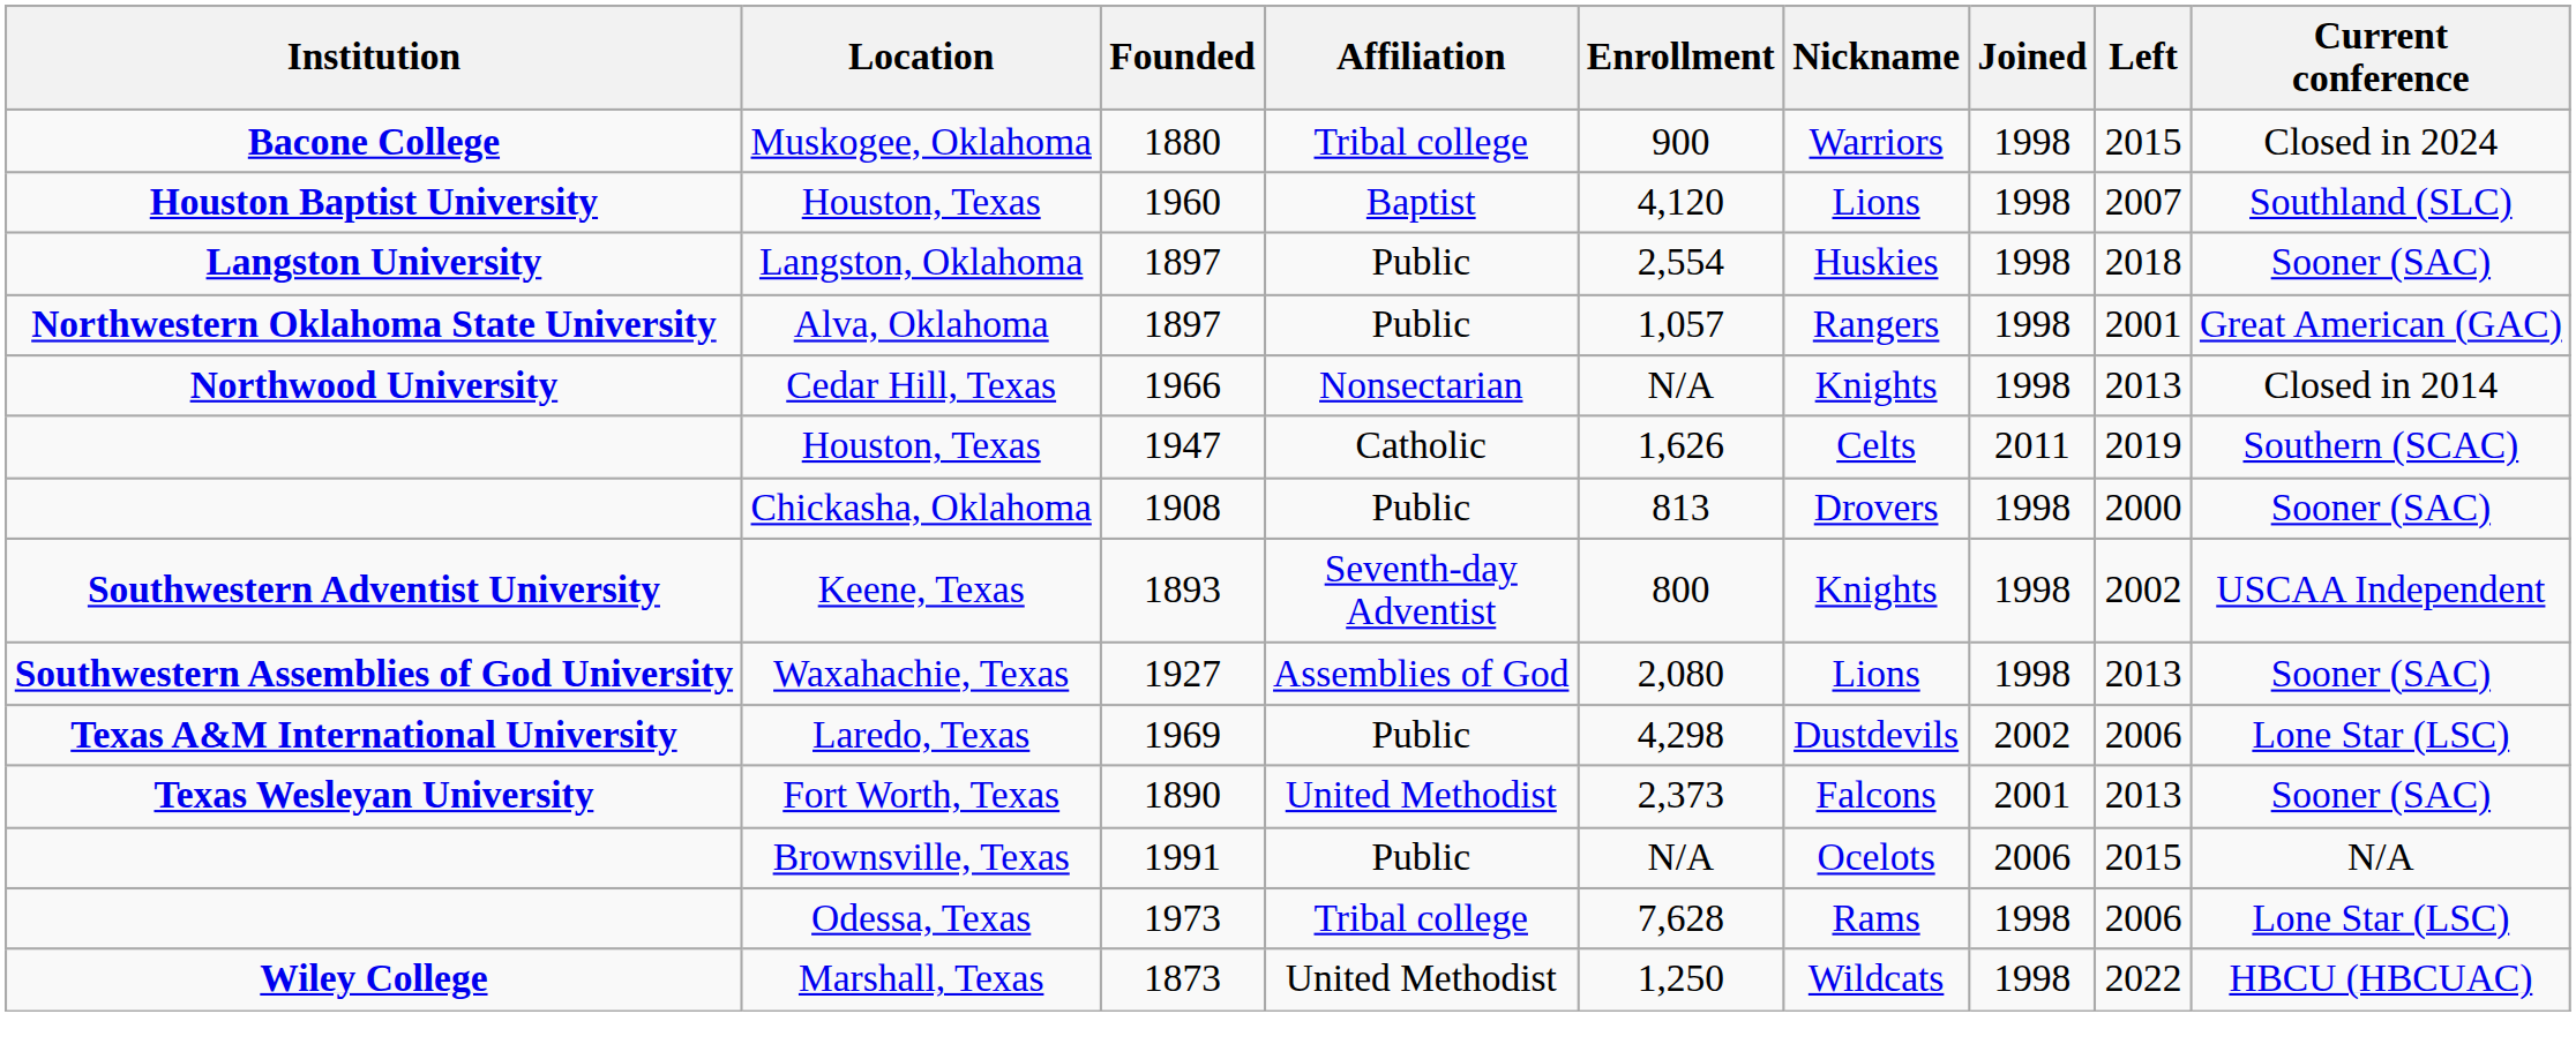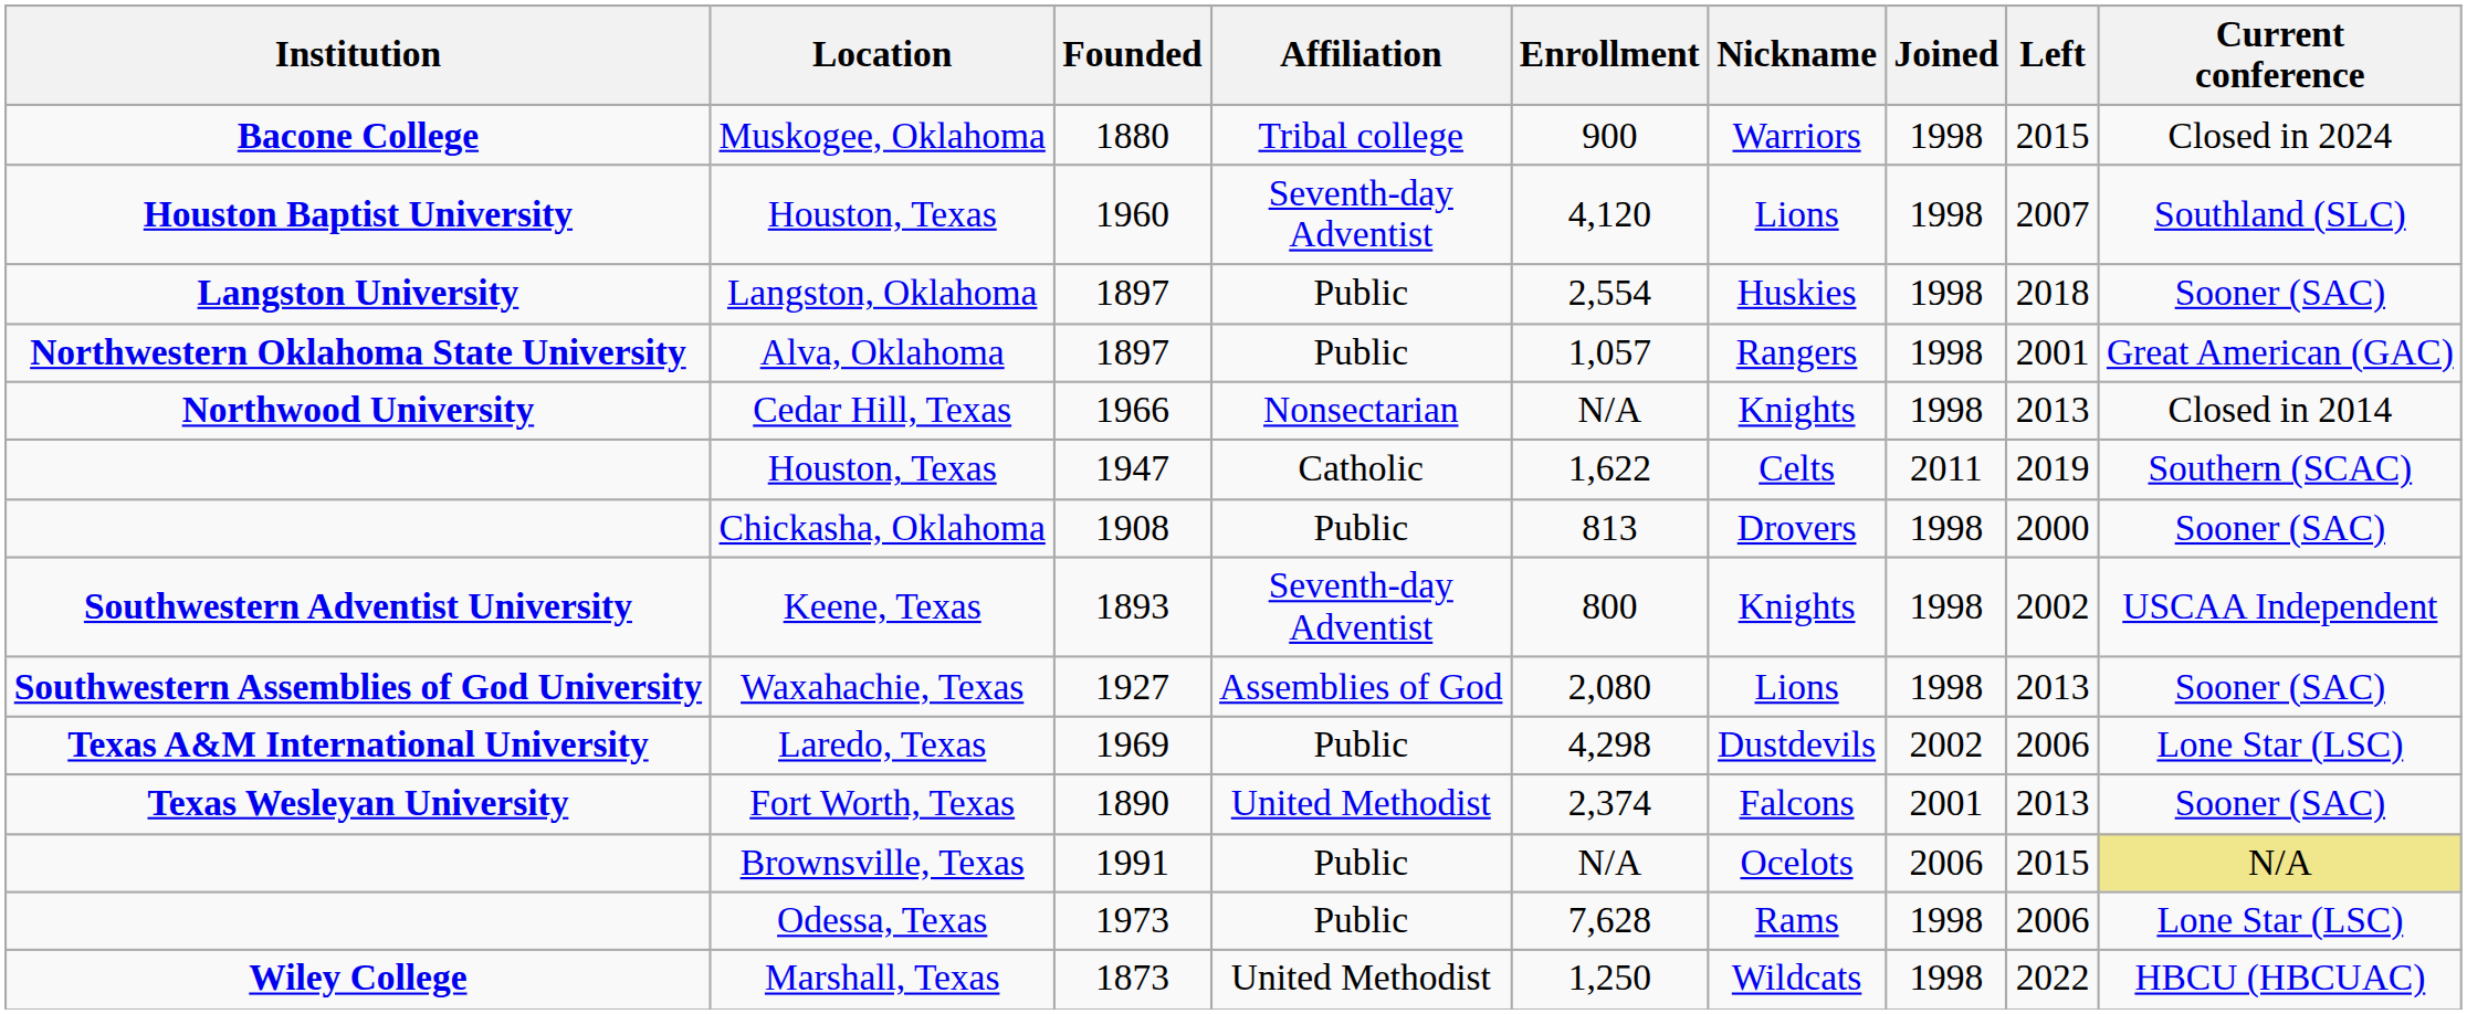Houston, Texas / 1960 | Affiliation: Baptist -> Seventh-day Adventist
Houston, Texas / 1947 | Enrollment: 1,626 -> 1,622
Fort Worth, Texas | Enrollment: 2,373 -> 2,374
Brownsville, Texas | Current conference: no background -> khaki background
Odessa, Texas | Affiliation: Tribal college -> Public
